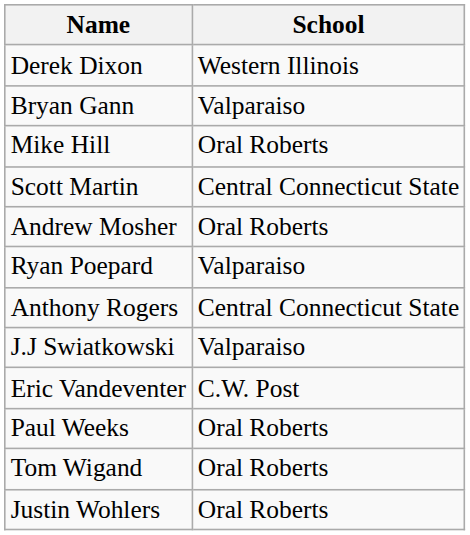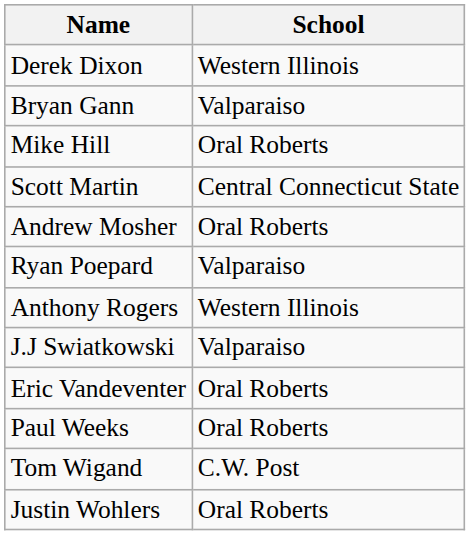Anthony Rogers | School: Central Connecticut State -> Western Illinois
Eric Vandeventer | School: C.W. Post -> Oral Roberts
Tom Wigand | School: Oral Roberts -> C.W. Post
